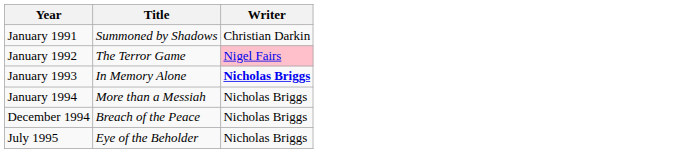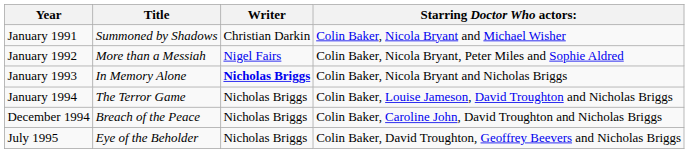+ column: Starring Doctor Who actors: | Colin Baker, Nicola Bryant and Michael Wisher | Colin Baker, Nicola Bryant, Peter Miles and Sophie Aldred | Colin Baker, Nicola Bryant and Nicholas Briggs | Colin Baker, Louise Jameson, David Troughton and Nicholas Briggs | Colin Baker, Caroline John, David Troughton and Nicholas Briggs | Colin Baker, David Troughton, Geoffrey Beevers and Nicholas Briggs
January 1992 | Title: The Terror Game -> More than a Messiah
January 1992 | Writer: pink background -> no background
January 1994 | Title: More than a Messiah -> The Terror Game
